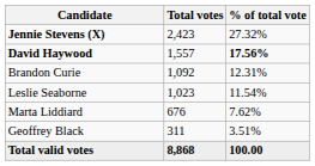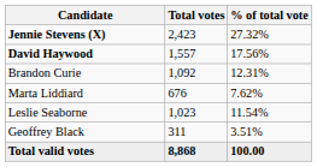David Haywood | % of total vote: bold -> normal
rows swapped: Leslie Seaborne <-> Marta Liddiard
